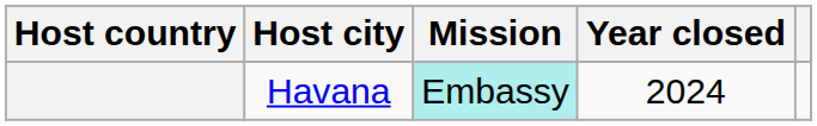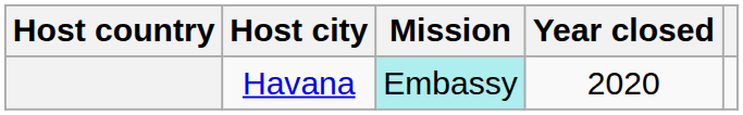Havana | Year closed: 2024 -> 2020
